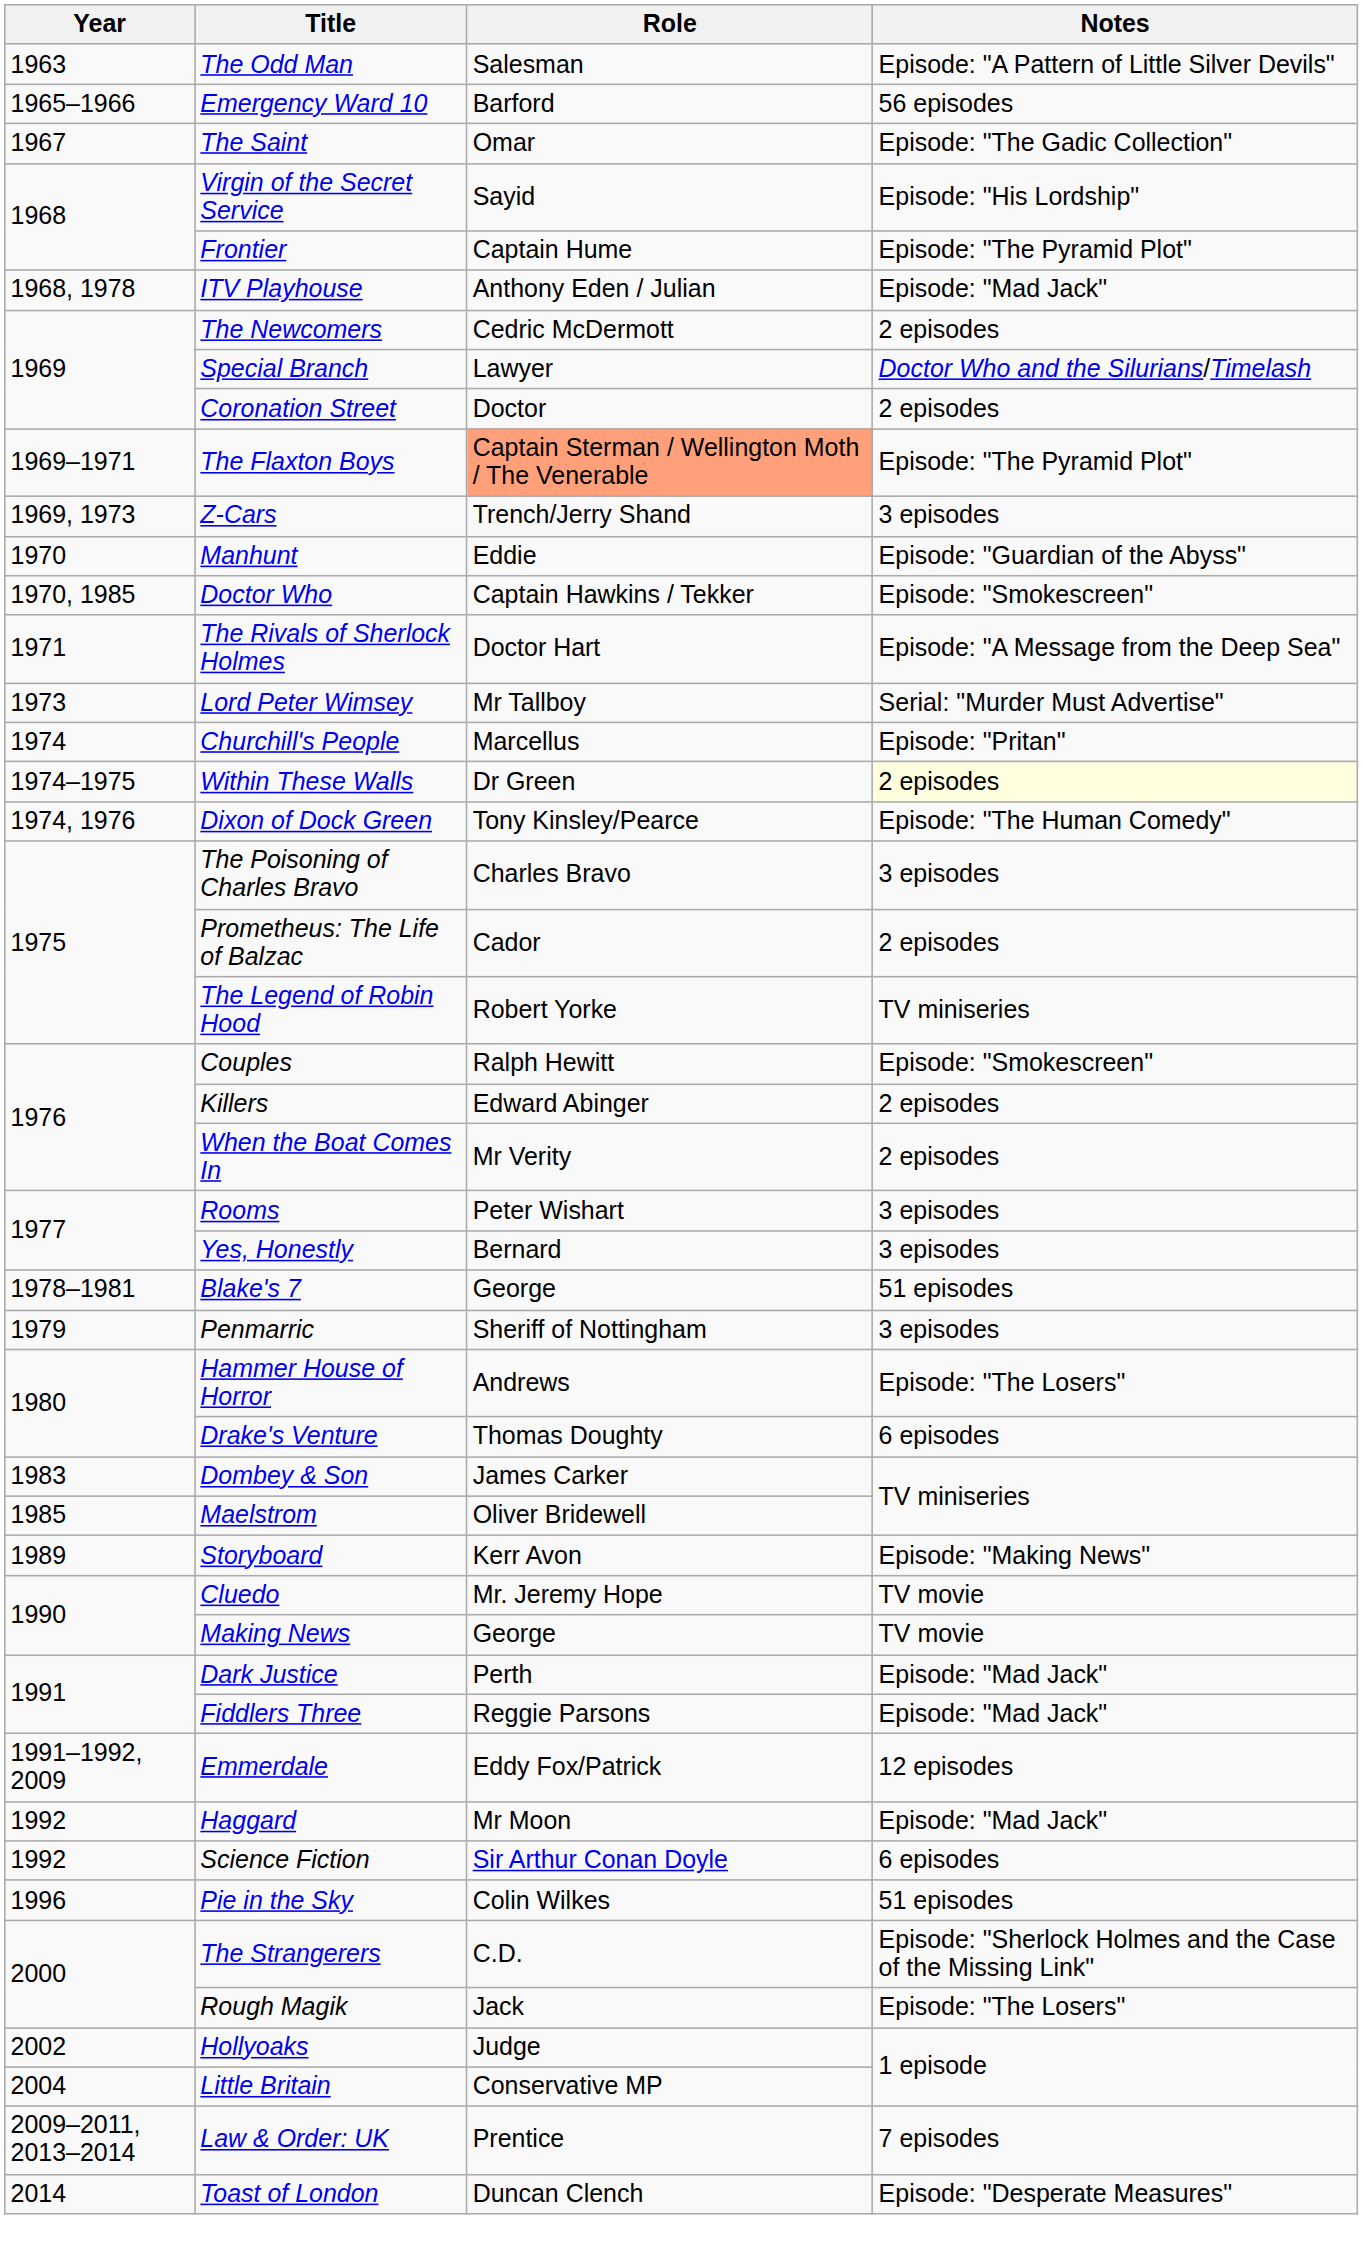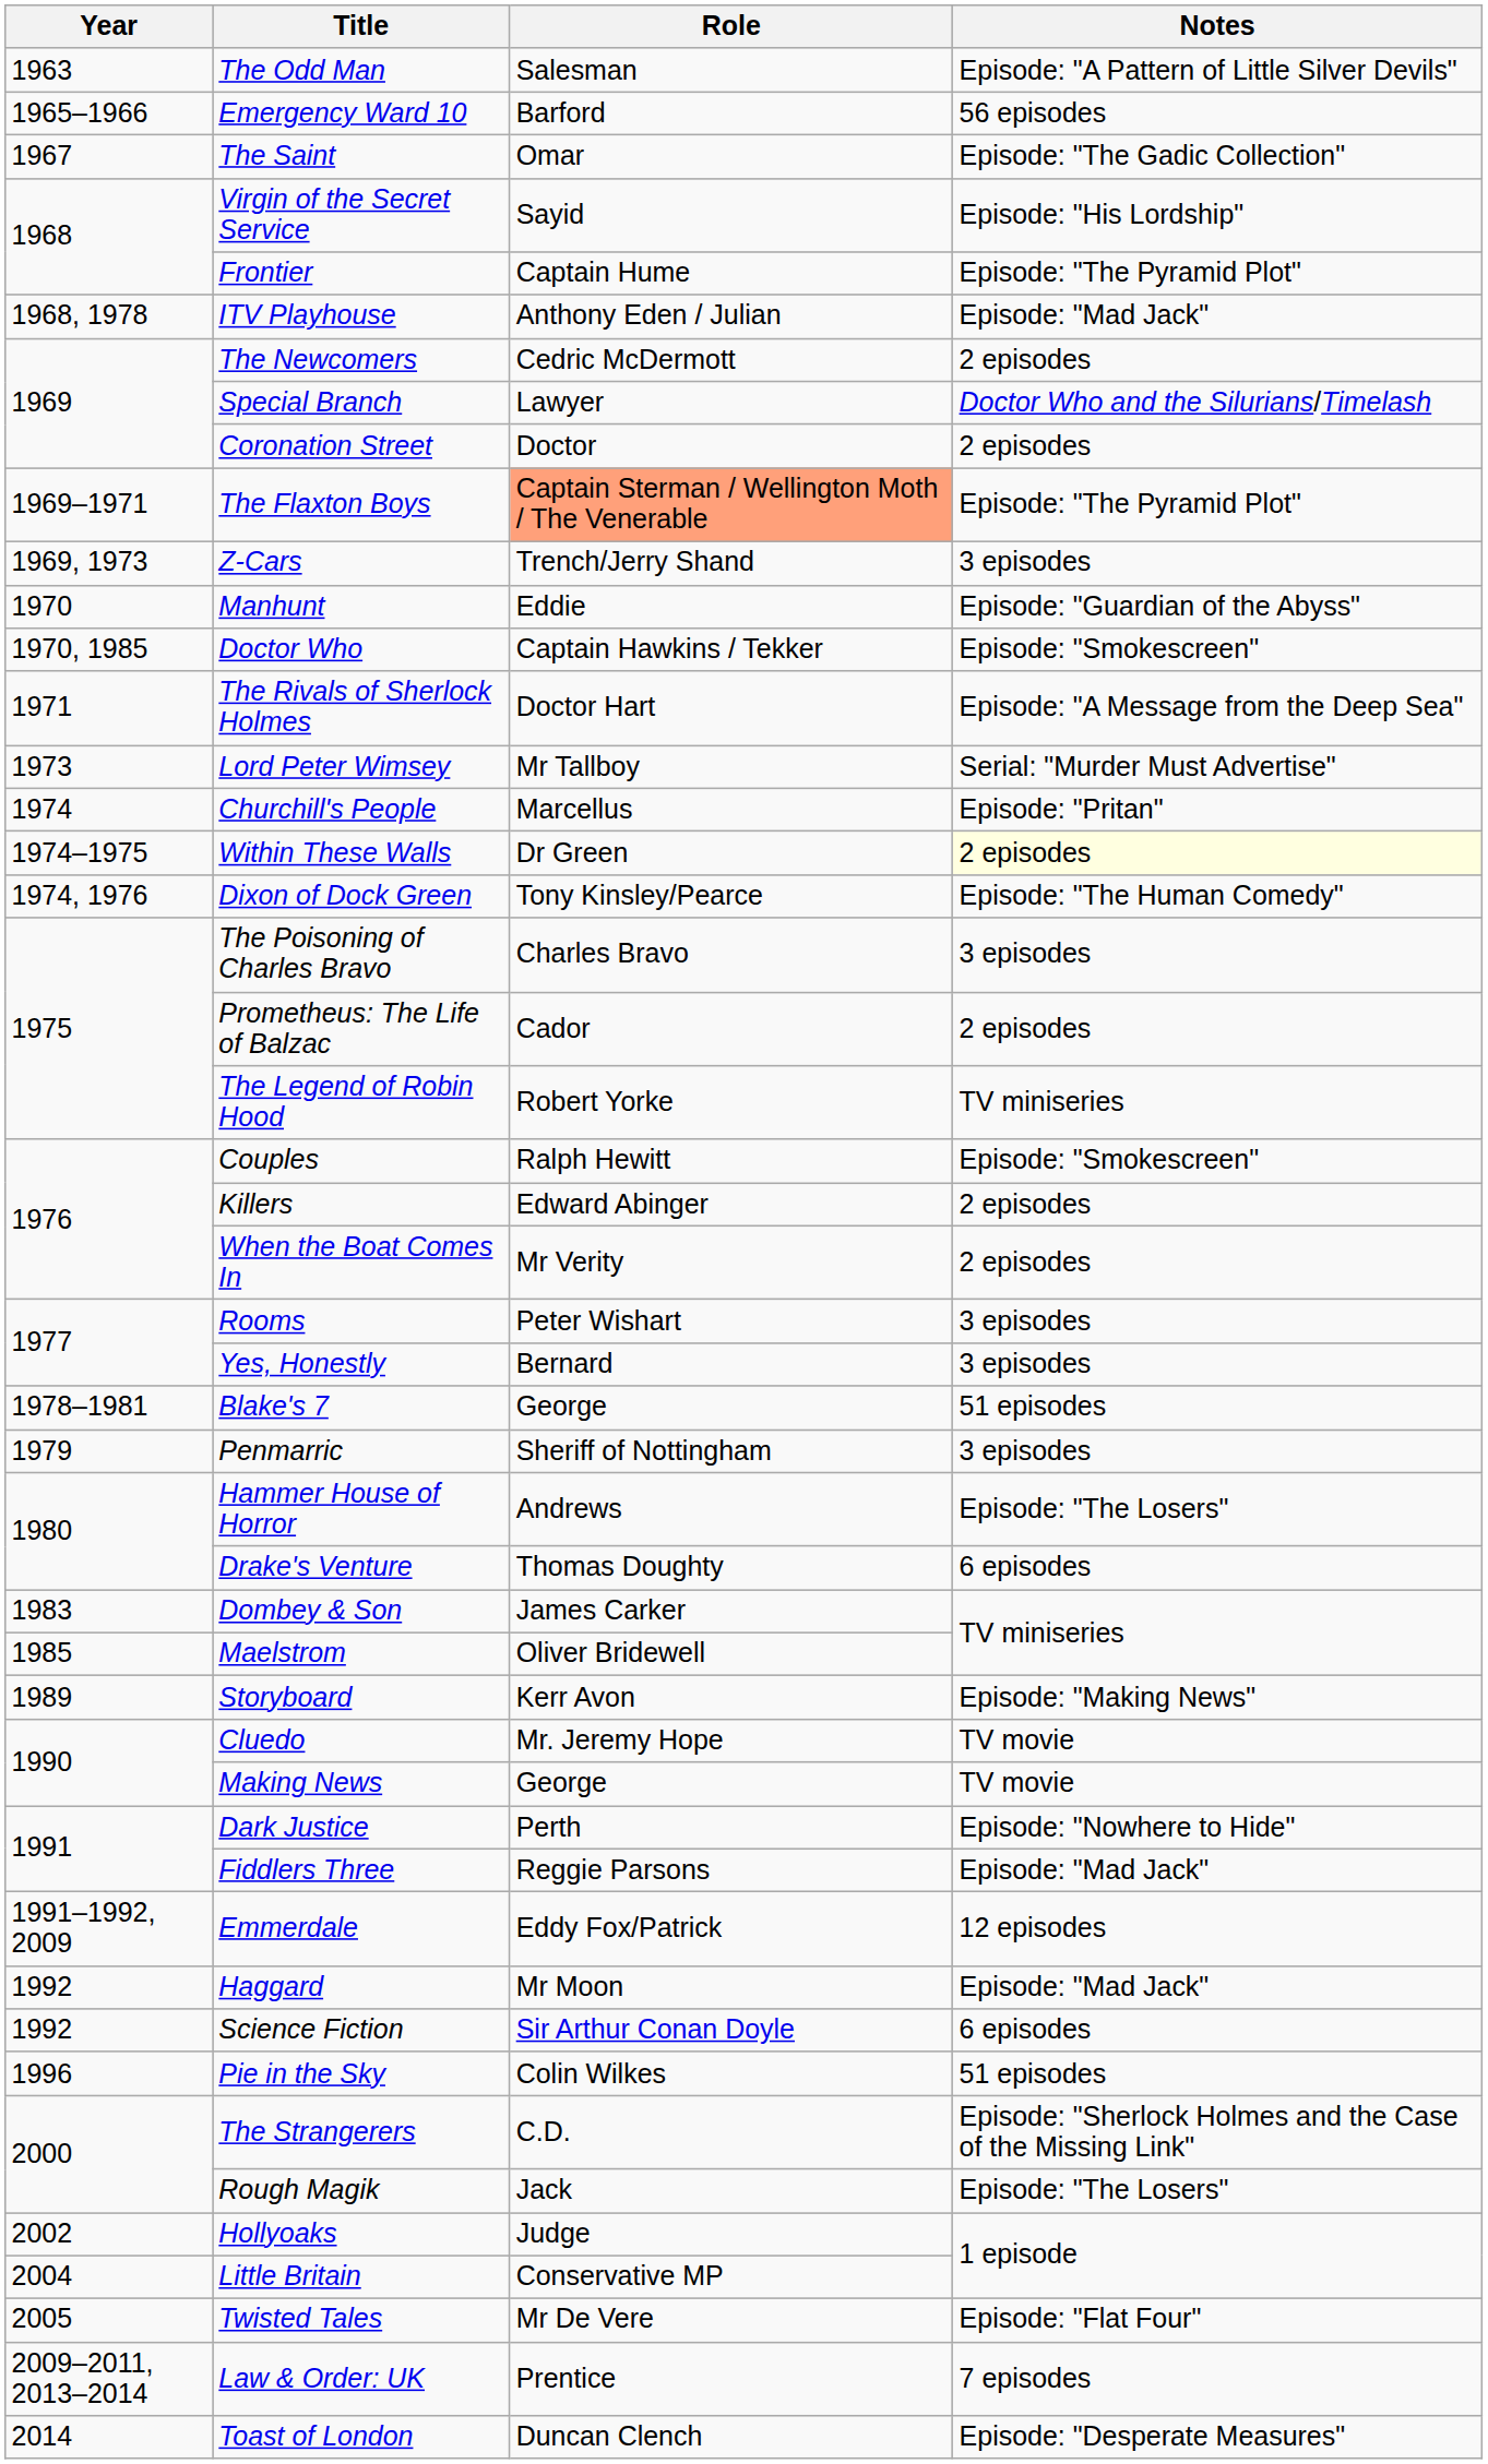Dark Justice | Notes: Episode: "Mad Jack" -> Episode: "Nowhere to Hide"
+ row: 2005 | Twisted Tales | Mr De Vere | Episode: "Flat Four"
